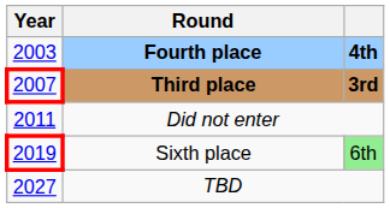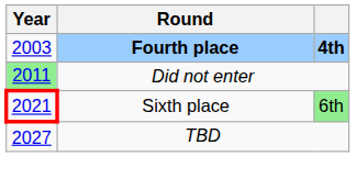- row: 2007 | Third place | 3rd
Did not enter | Year: no background -> lightgreen background
Sixth place | Year: 2019 -> 2021
